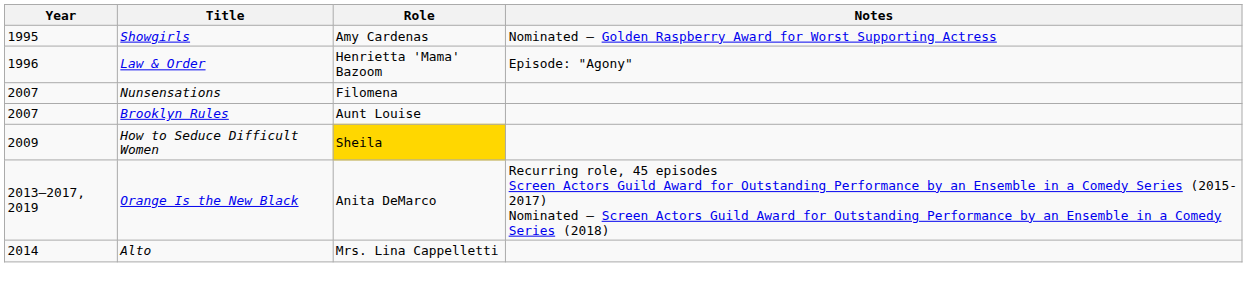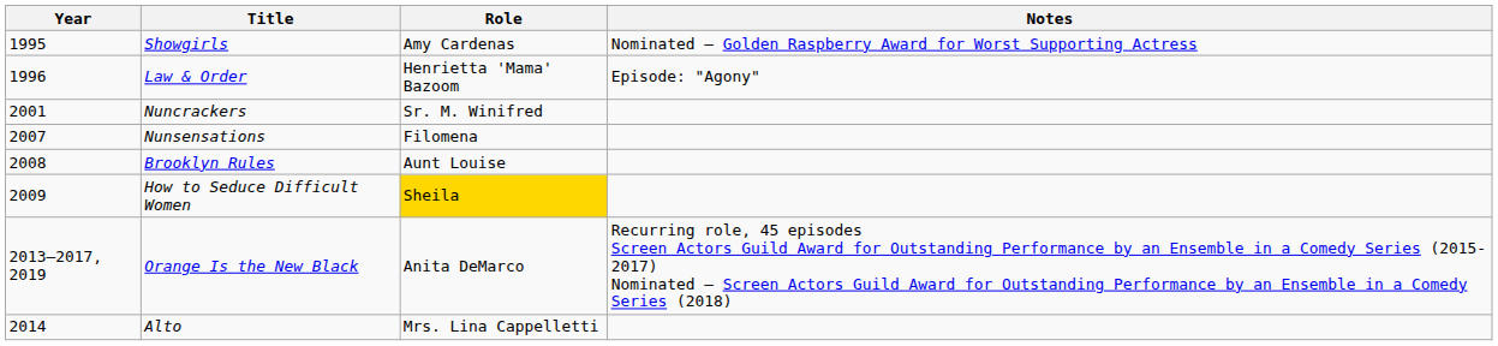+ row: 2001 | Nuncrackers | Sr. M. Winifred
Brooklyn Rules | Year: 2007 -> 2008
